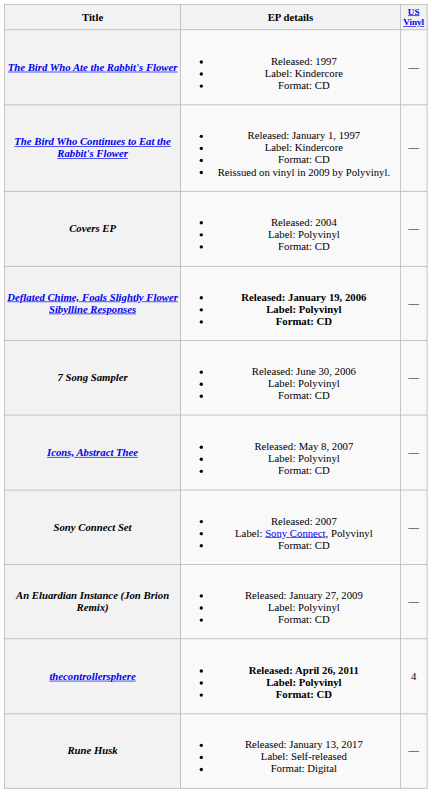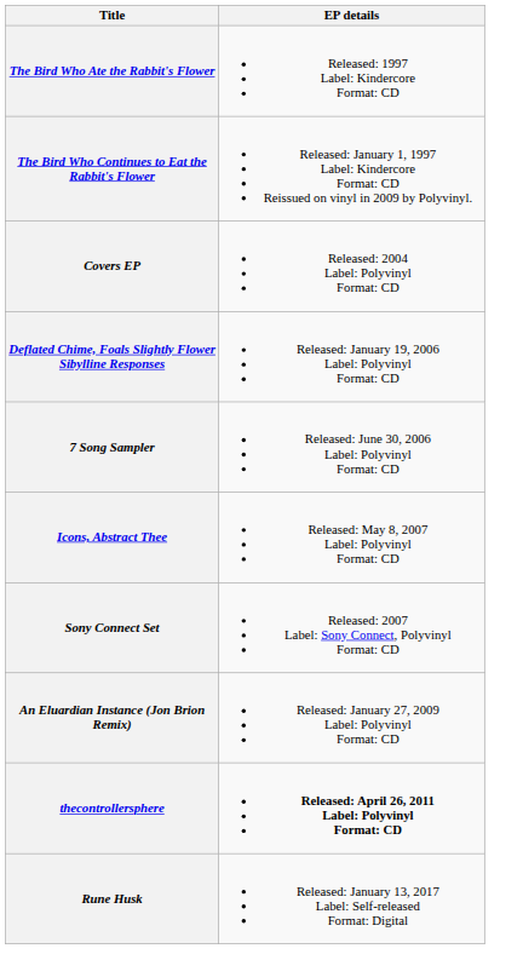- column: US Vinyl | — | — | — | — | — | — | — | — | 4 | —
Deflated Chime, Foals Slightly Flower Sibylline Responses | EP details: bold -> normal
